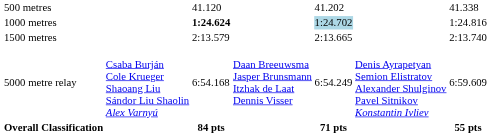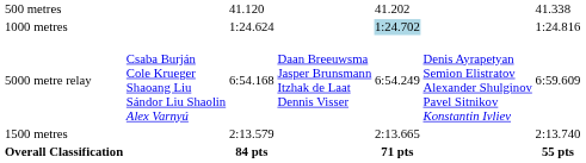1000 metres | column 3: bold -> normal
rows swapped: 1500 metres <-> 5000 metre relay
